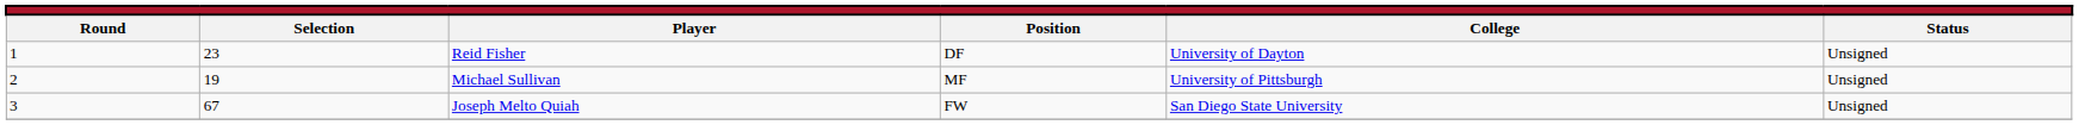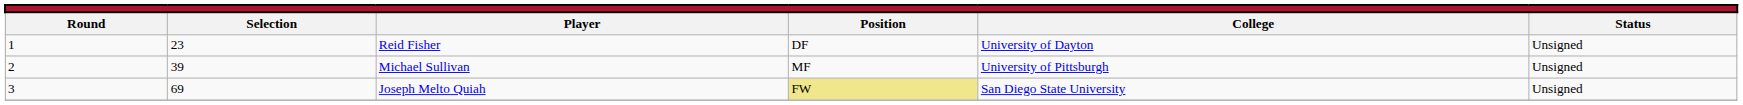Michael Sullivan | column 2: 19 -> 39
Joseph Melto Quiah | column 2: 67 -> 69
Joseph Melto Quiah | column 4: no background -> khaki background
